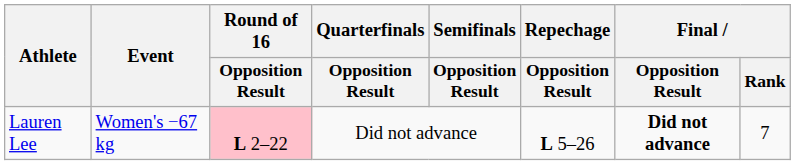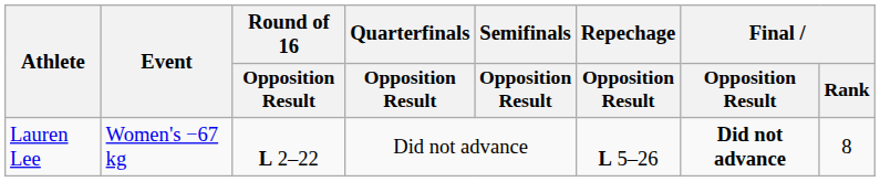Lauren Lee | Round of 16 / Opposition Result: pink background -> no background
Lauren Lee | Final / Rank: 7 -> 8
